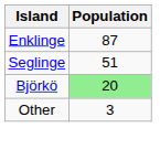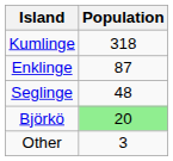+ row: Kumlinge | 318
Seglinge | Population: 51 -> 48
